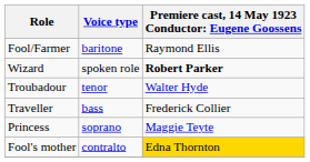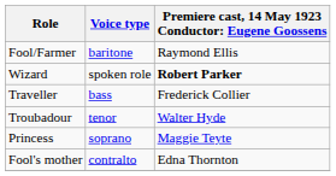rows swapped: Troubadour <-> Traveller
Fool's mother | column 3: gold background -> no background
